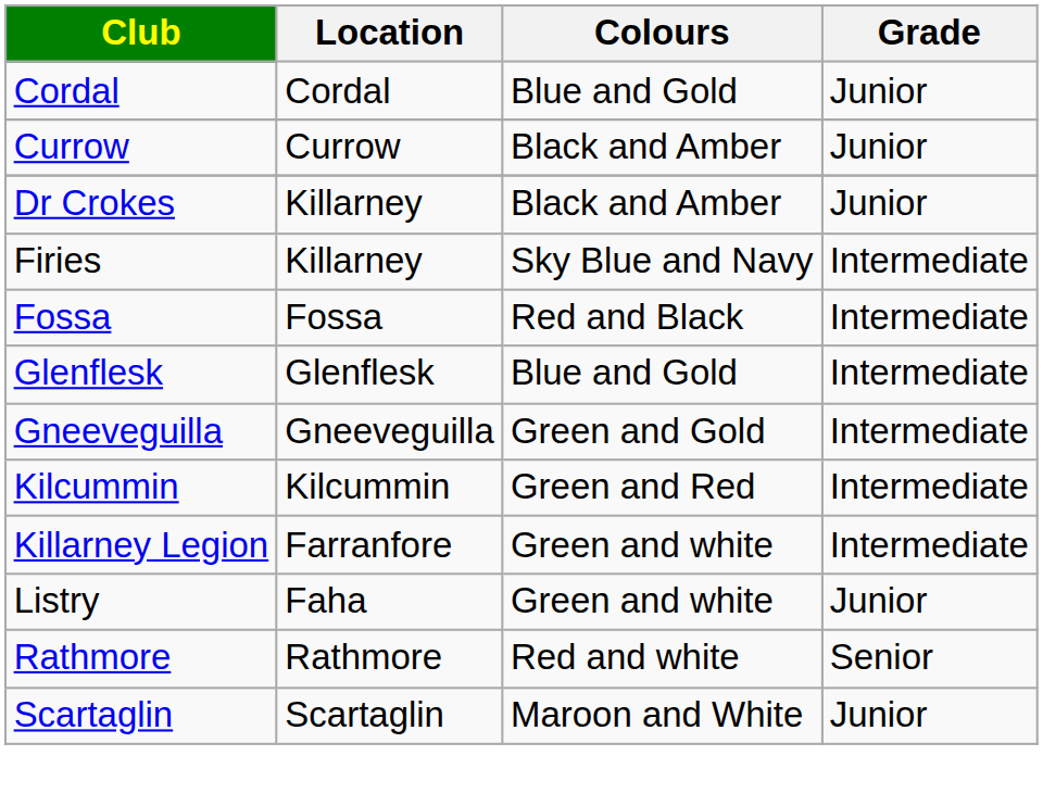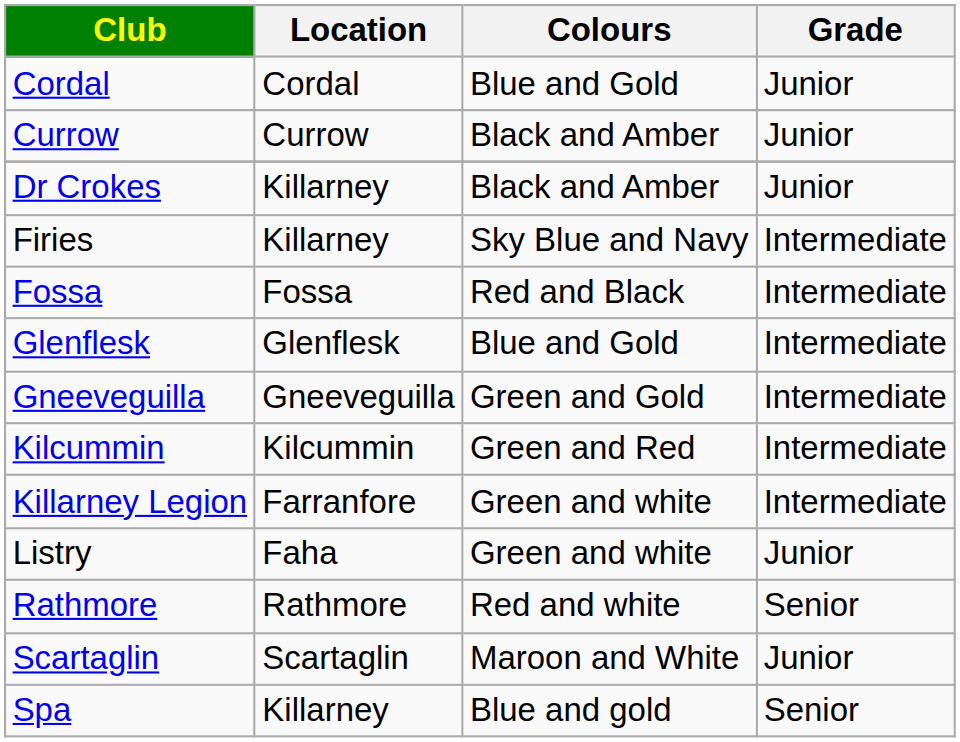+ row: Spa | Killarney | Blue and gold | Senior
